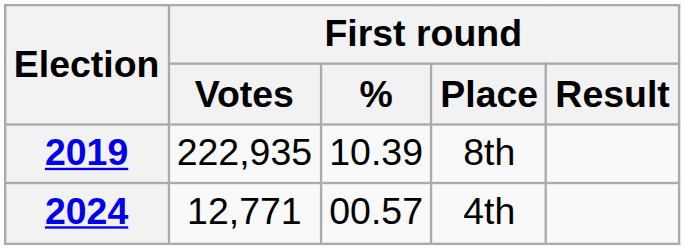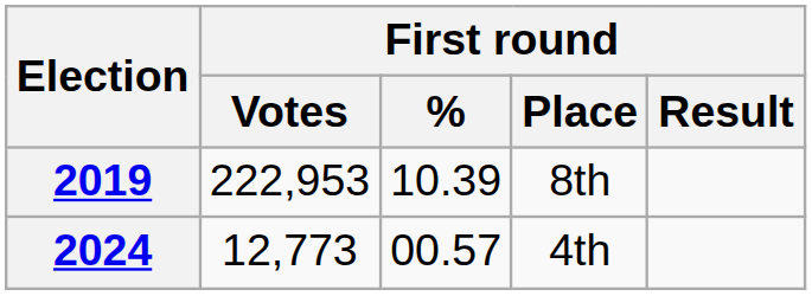2019 | First round / Votes: 222,935 -> 222,953
2024 | First round / Votes: 12,771 -> 12,773
